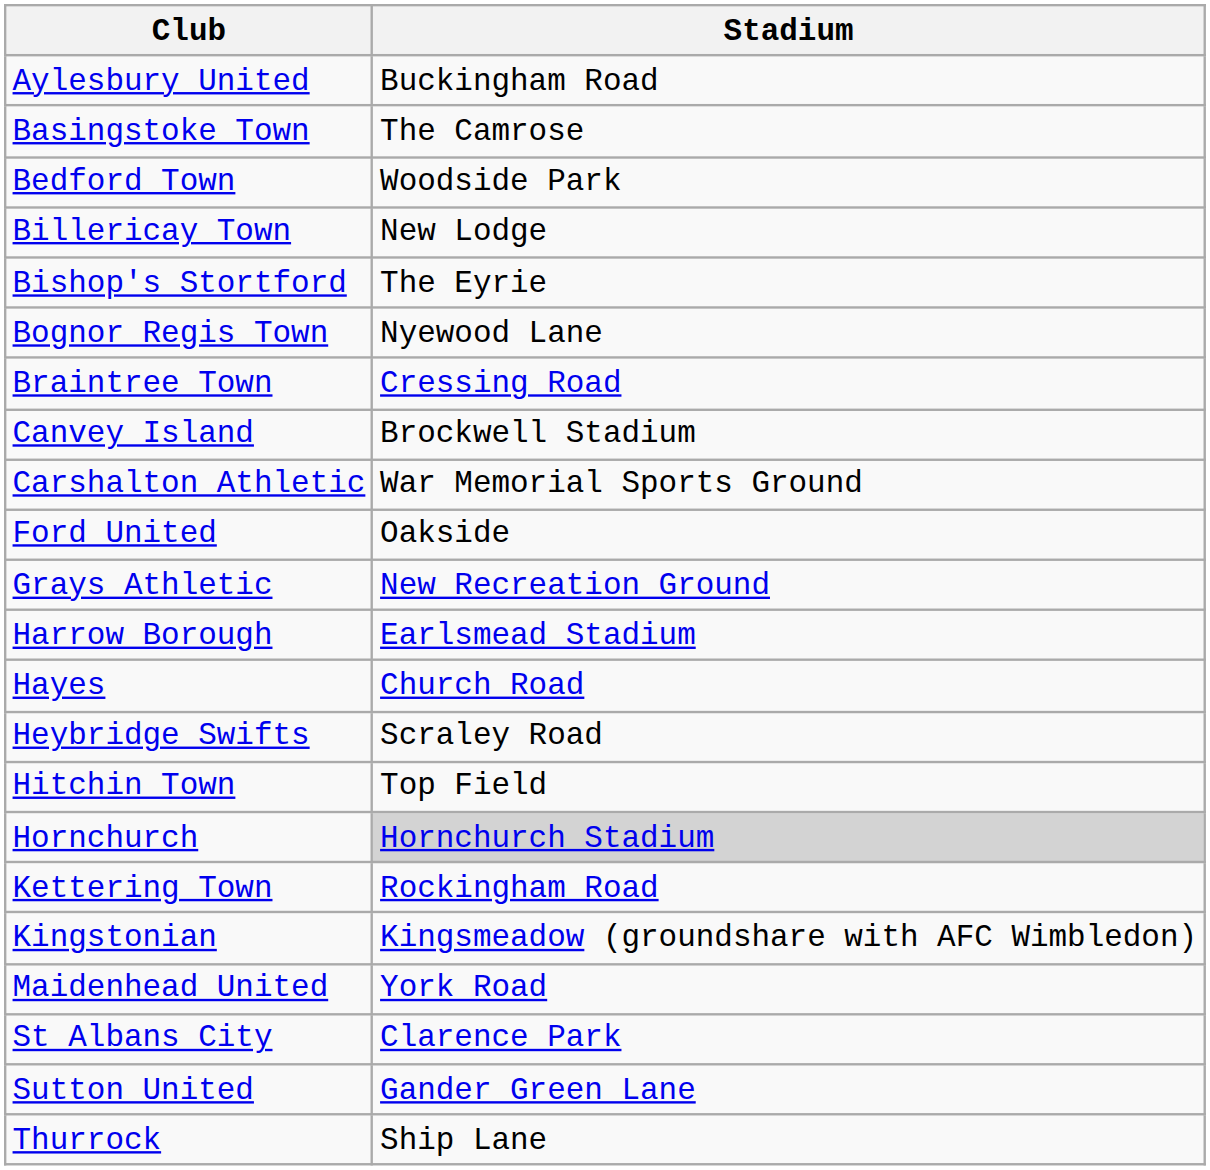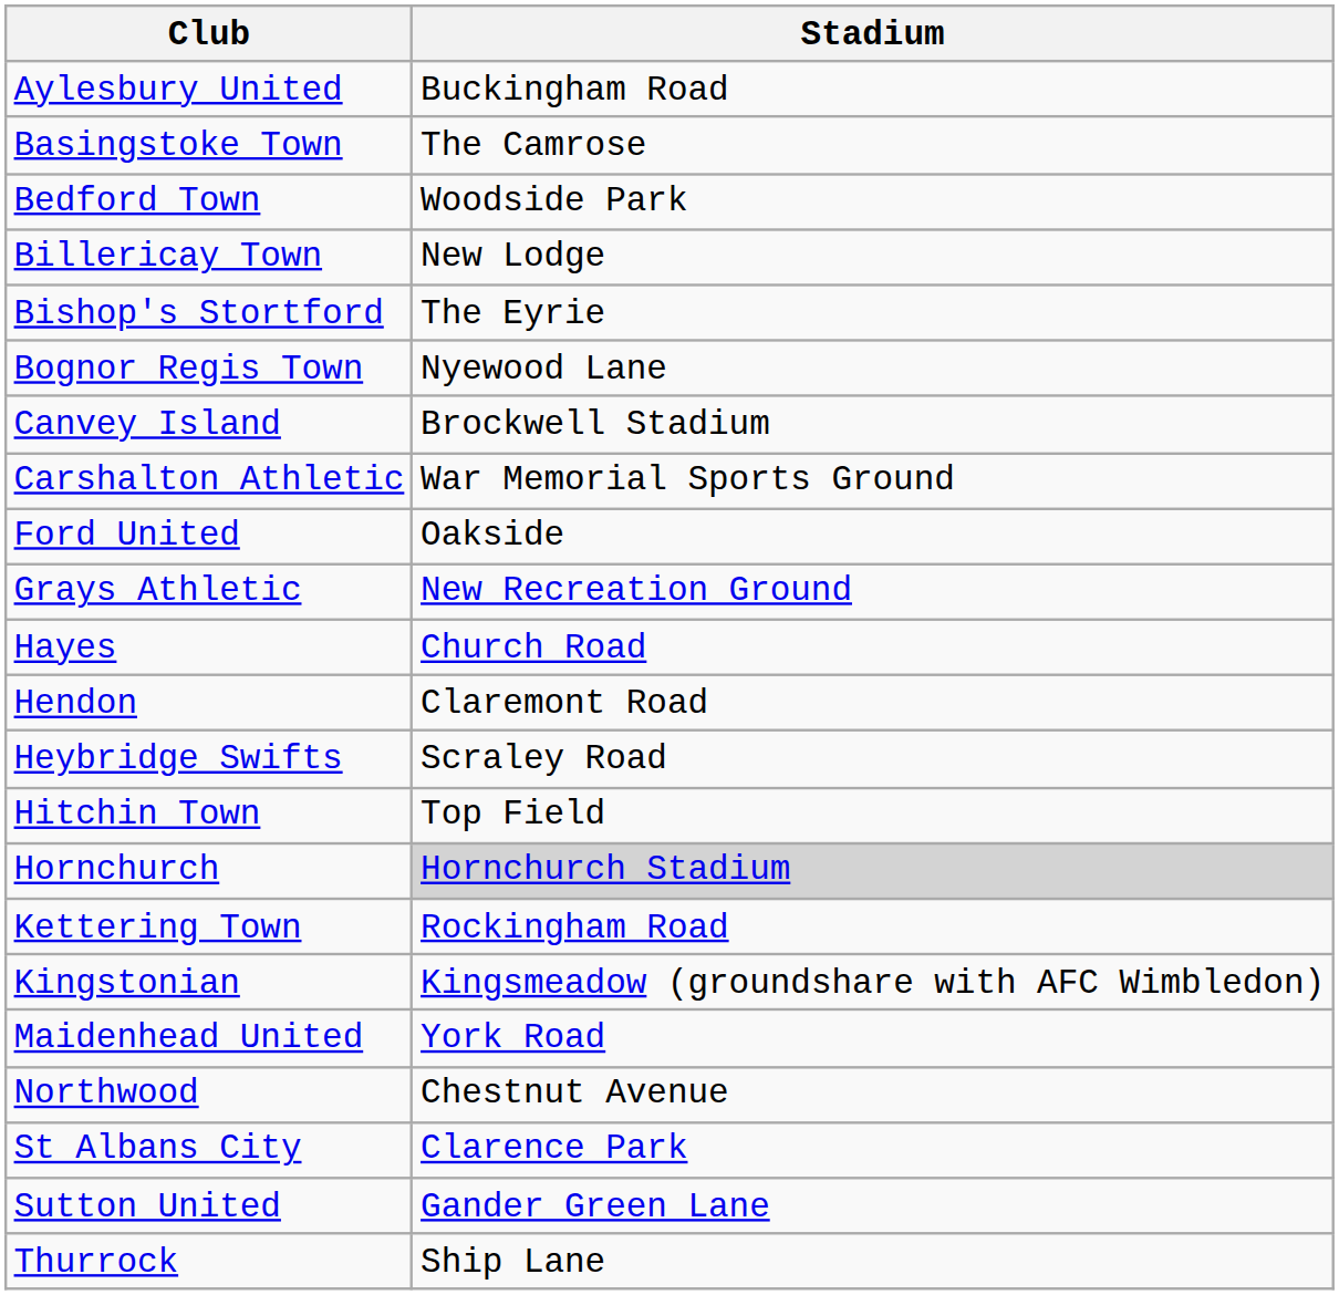- row: Braintree Town | Cressing Road
- row: Harrow Borough | Earlsmead Stadium
+ row: Hendon | Claremont Road
+ row: Northwood | Chestnut Avenue
